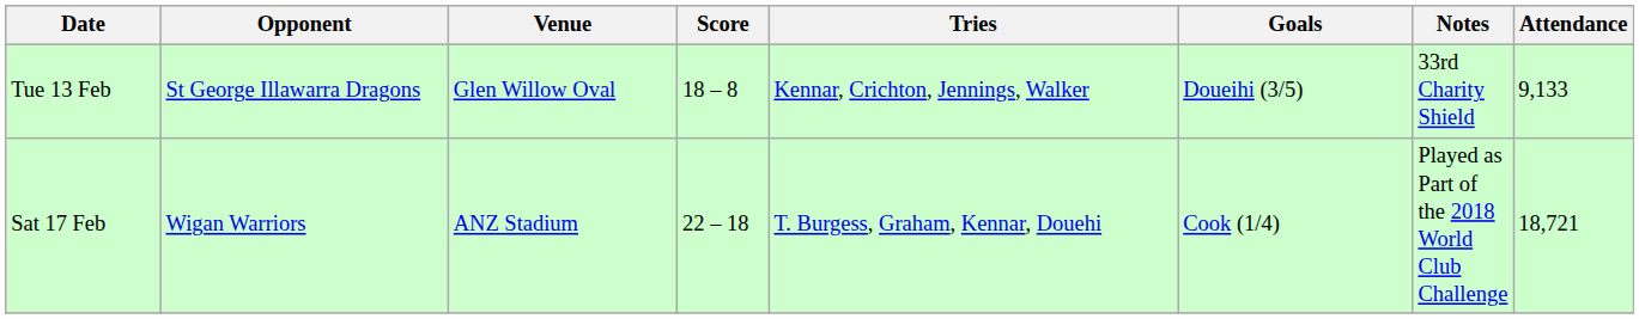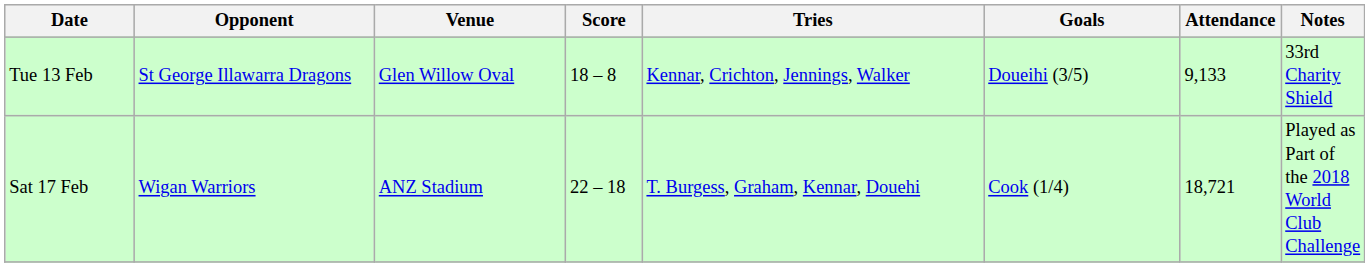columns swapped: Attendance <-> Notes
